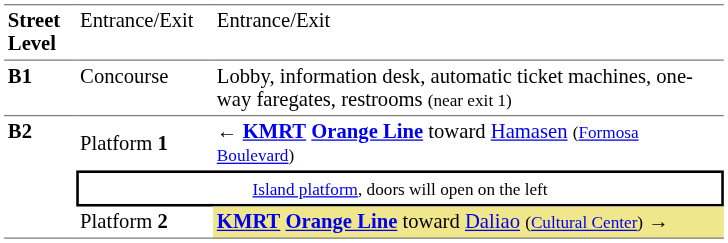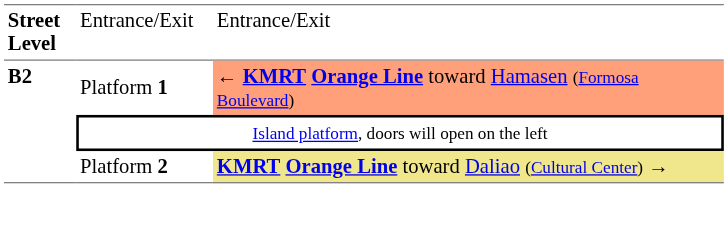- row: B1 | Concourse | Lobby, information desk, automatic ticket machines, one-way faregates, restrooms (near exit 1)
Platform 1 | column 3: no background -> lightsalmon background
